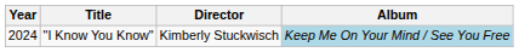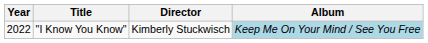"I Know You Know" | Year: 2024 -> 2022
